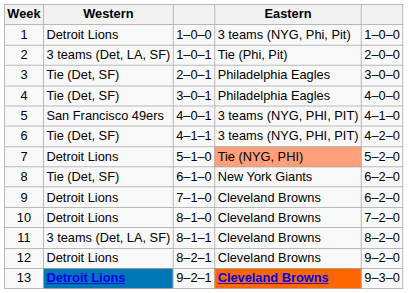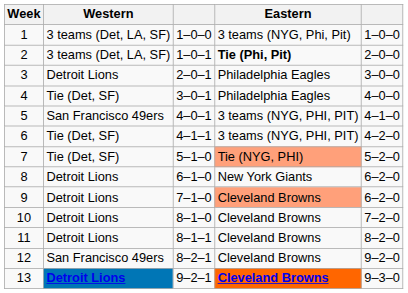1 | Western: Detroit Lions -> 3 teams (Det, LA, SF)
2 | Eastern: normal -> bold
3 | Western: Tie (Det, SF) -> Detroit Lions
7 | Western: Detroit Lions -> Tie (Det, SF)
8 | Western: Tie (Det, SF) -> Detroit Lions
9 | Eastern: no background -> lightsalmon background
11 | Western: 3 teams (Det, LA, SF) -> Detroit Lions
12 | Western: Detroit Lions -> San Francisco 49ers
